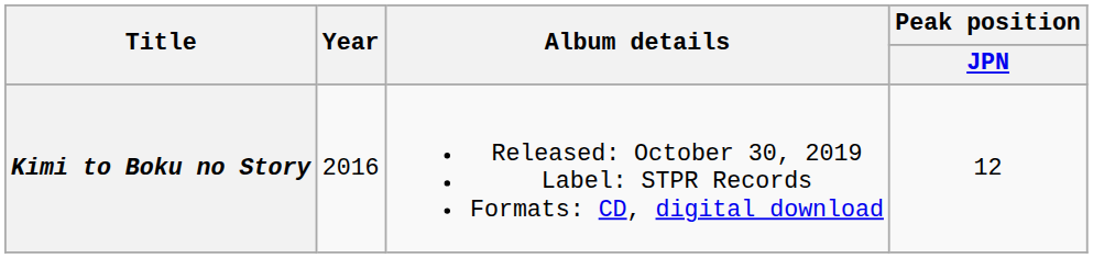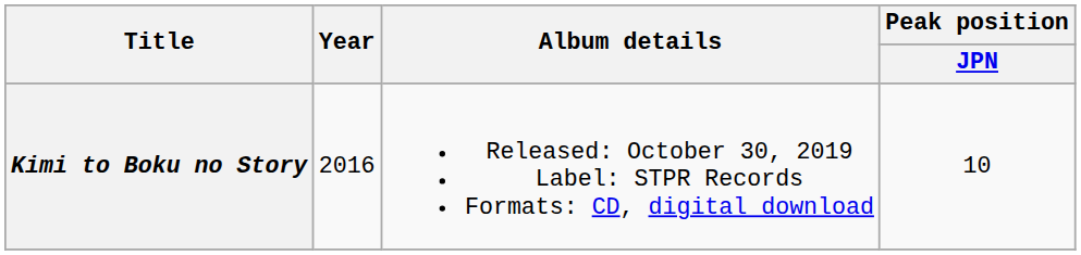Kimi to Boku no Story | Peak position / JPN: 12 -> 10
